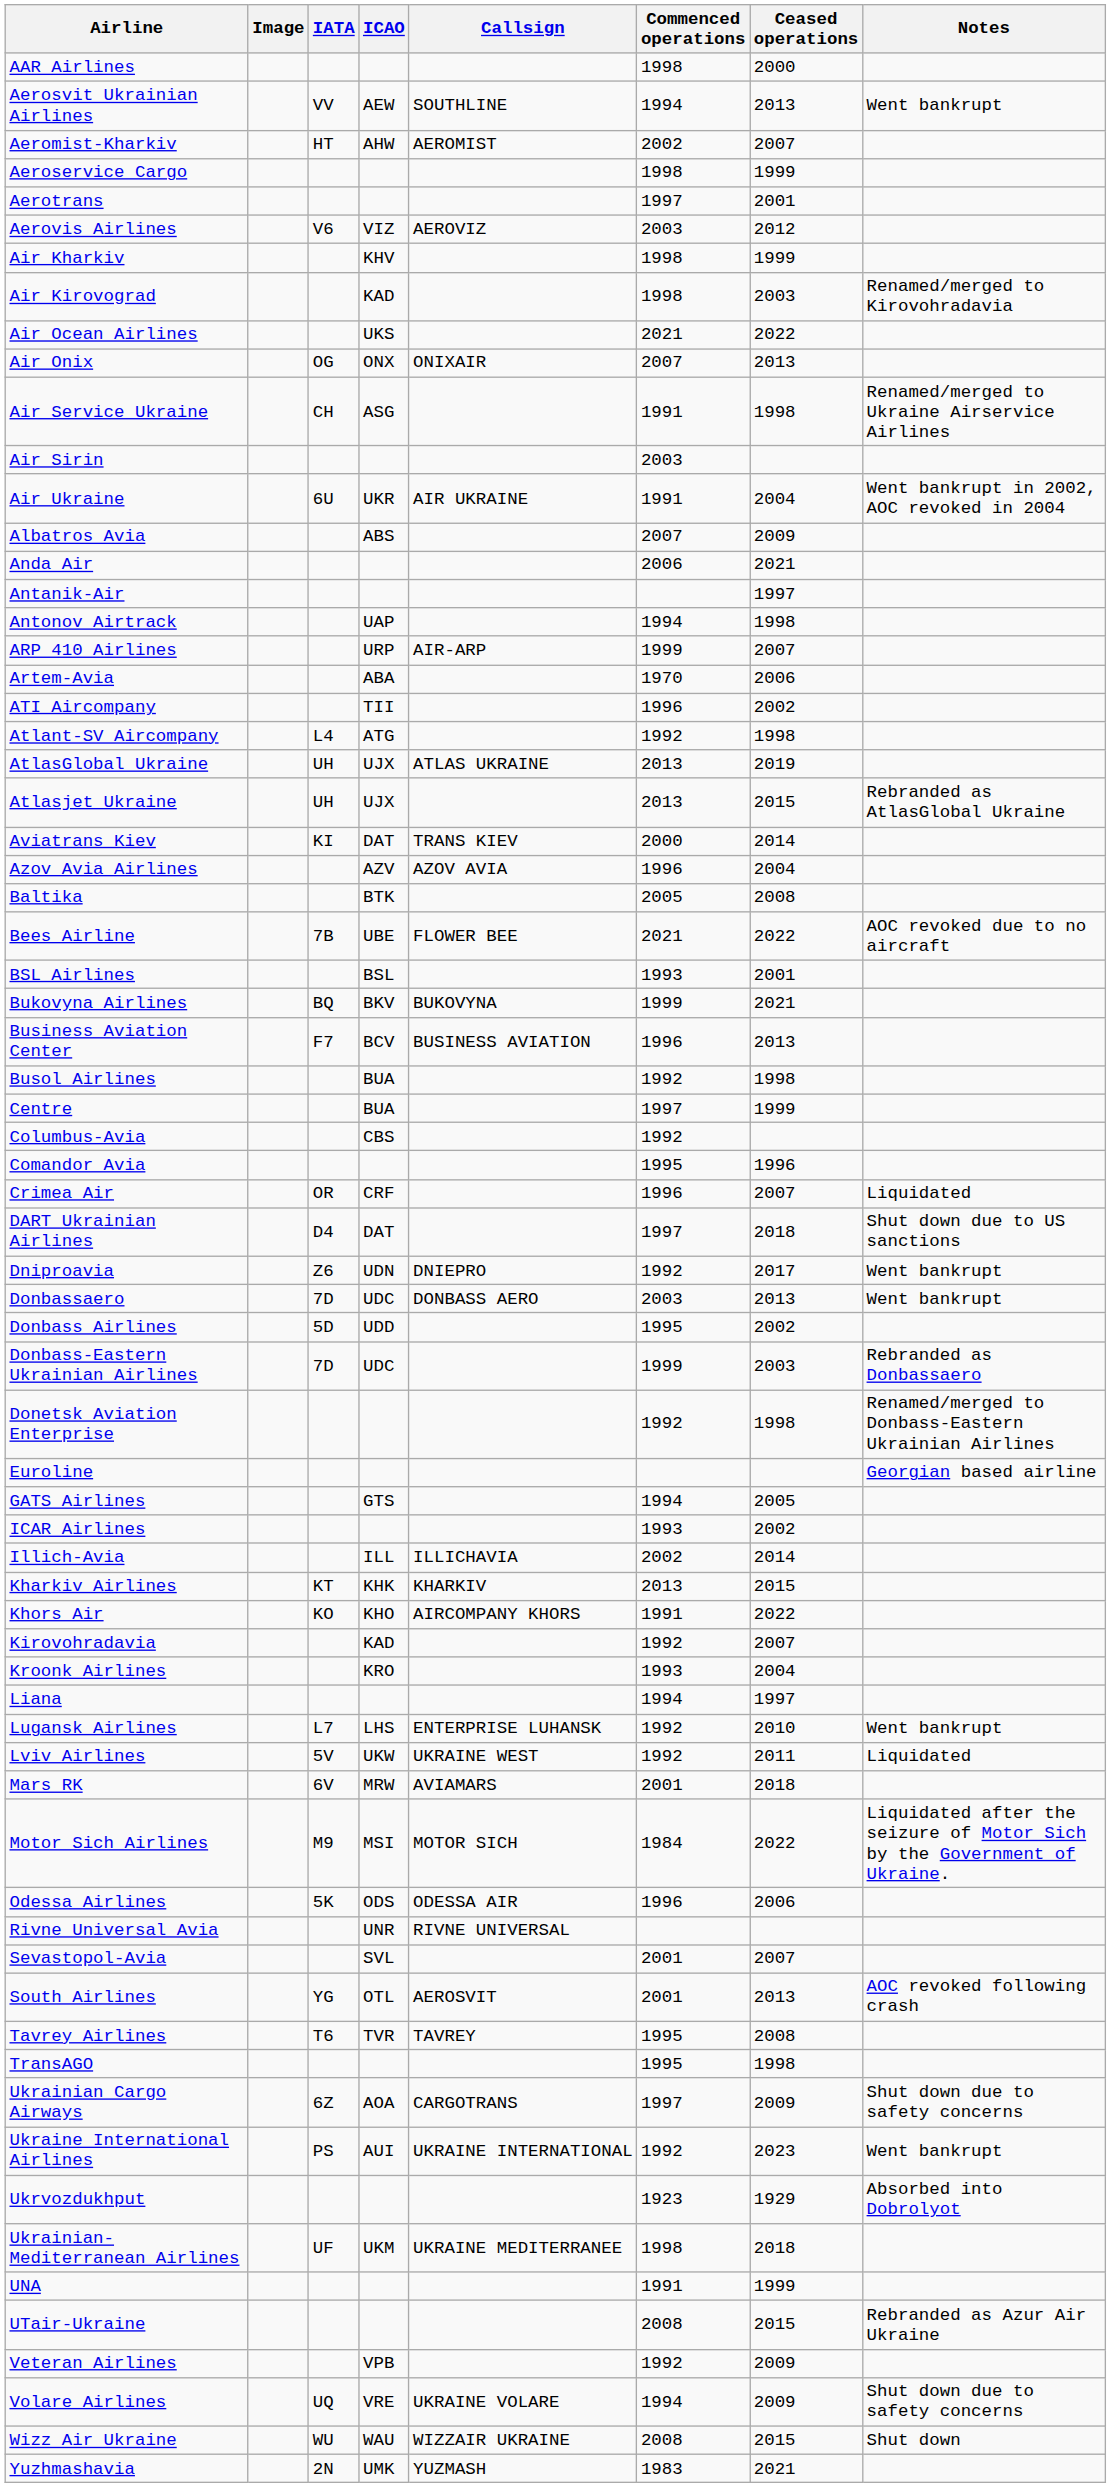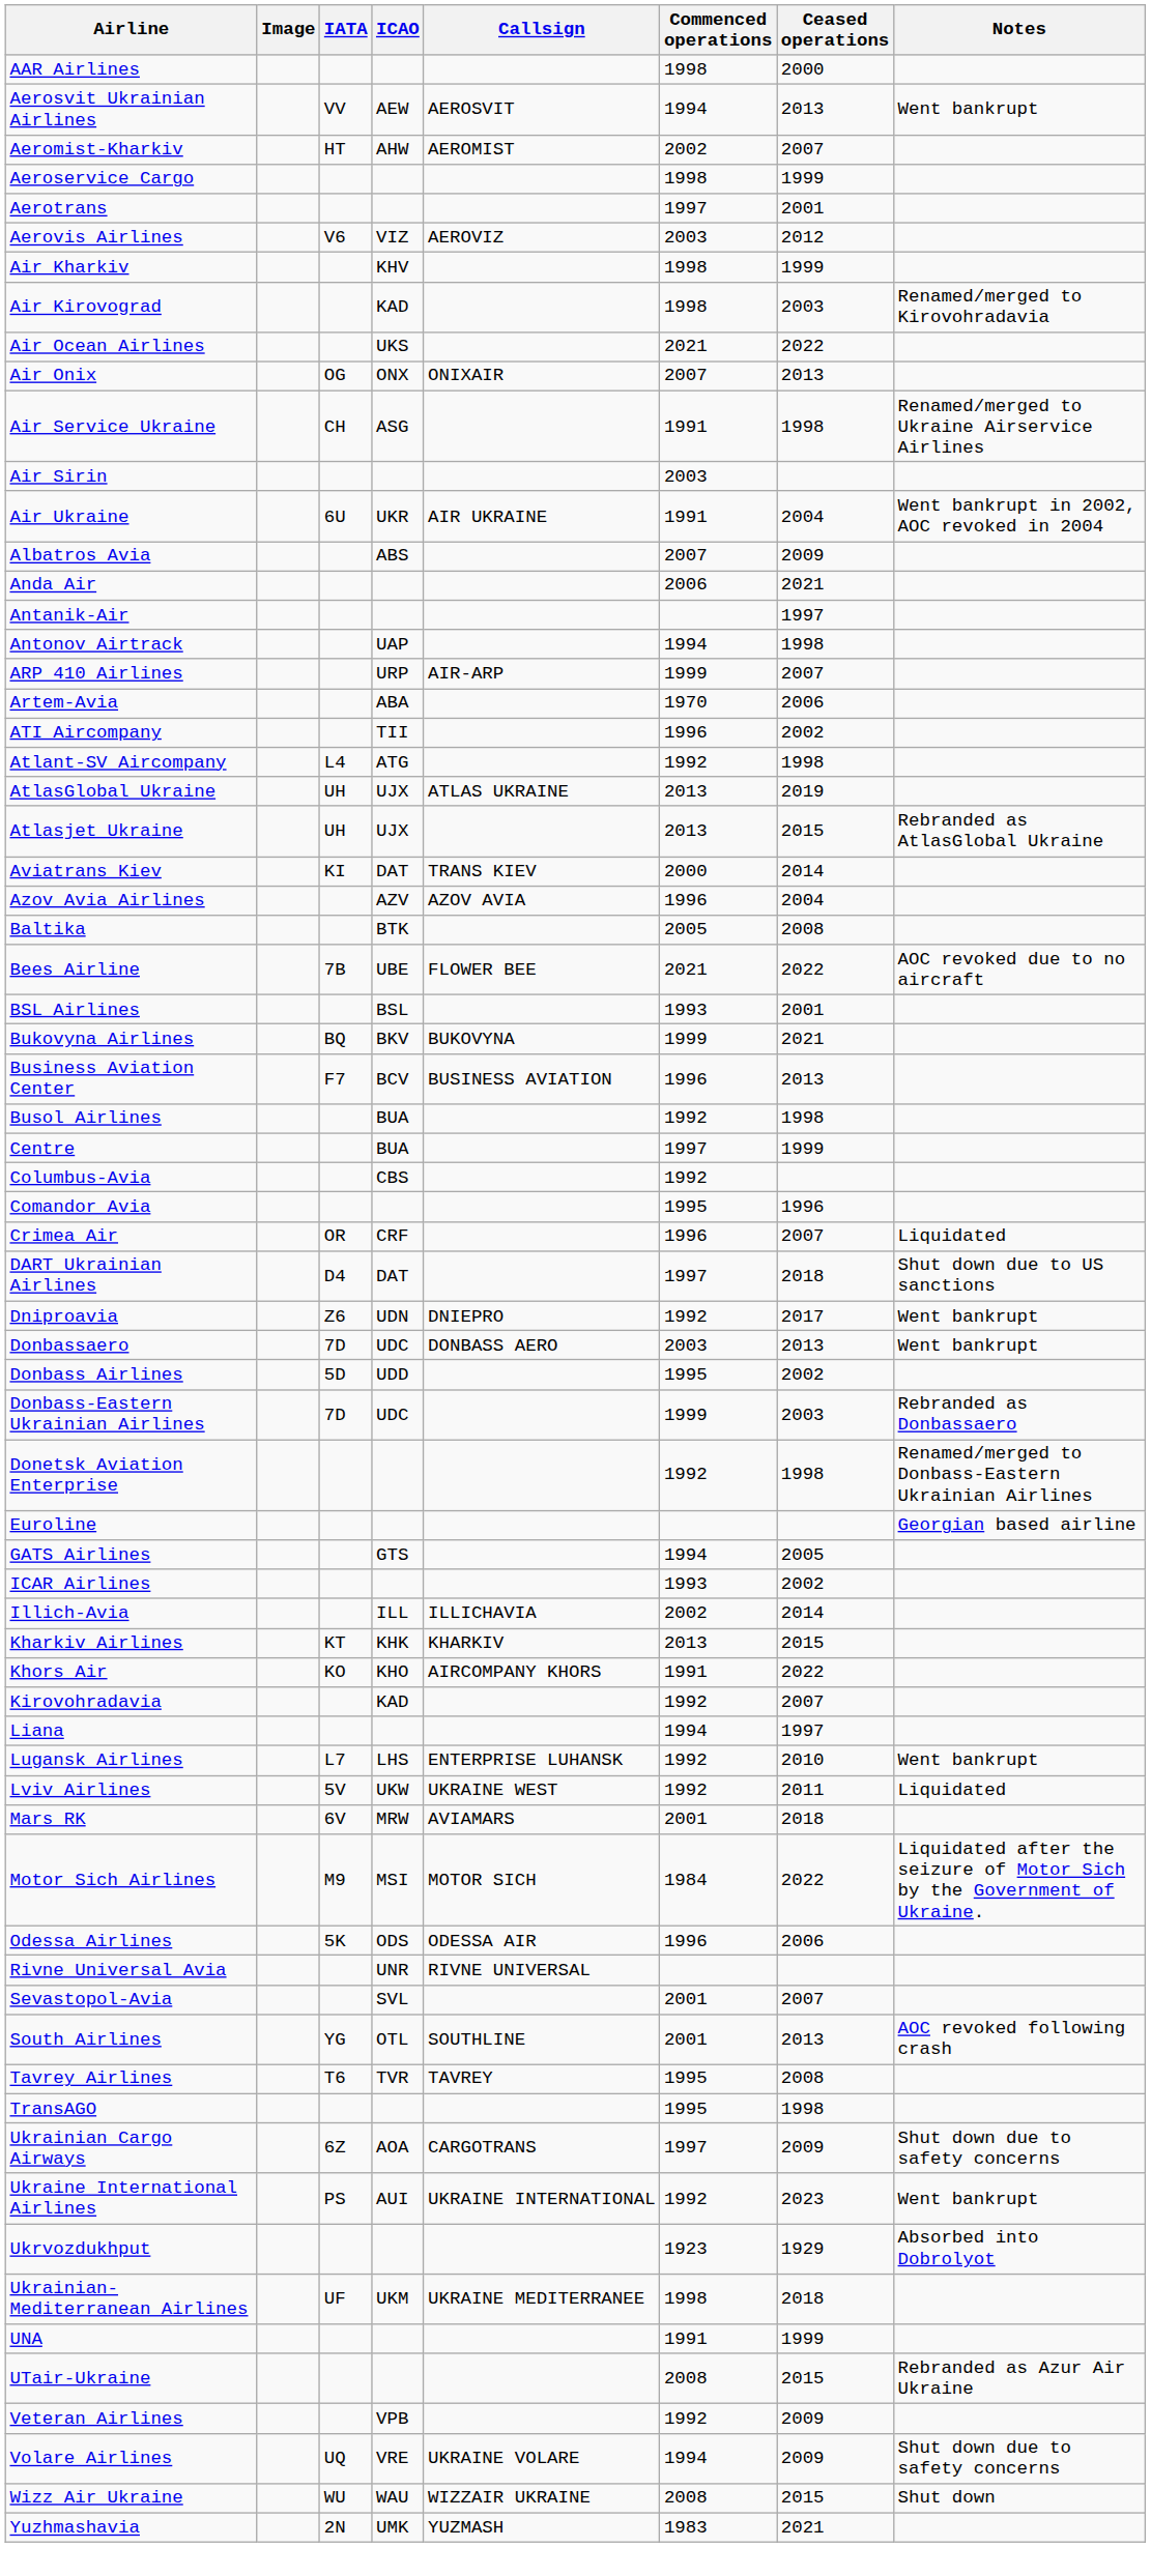Aerosvit Ukrainian Airlines | Callsign: SOUTHLINE -> AEROSVIT
- row: Kroonk Airlines | KRO | 1993 | 2004
South Airlines | Callsign: AEROSVIT -> SOUTHLINE
